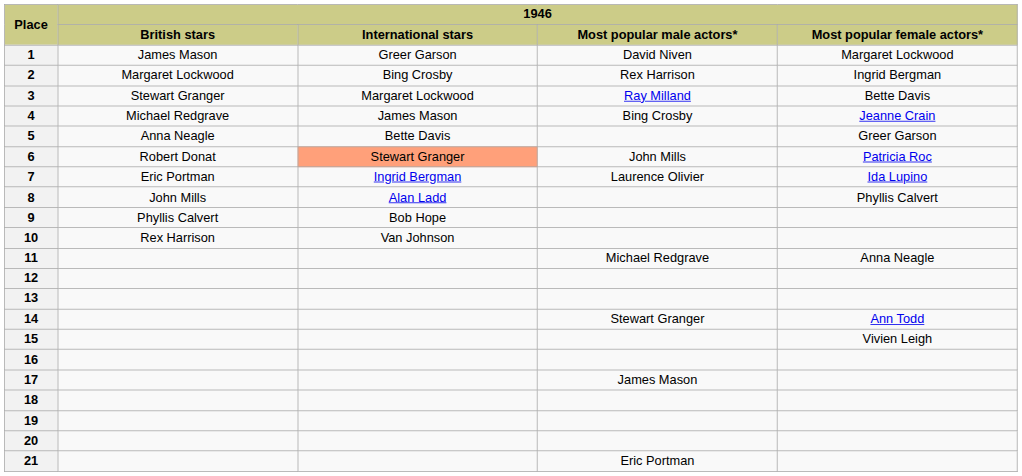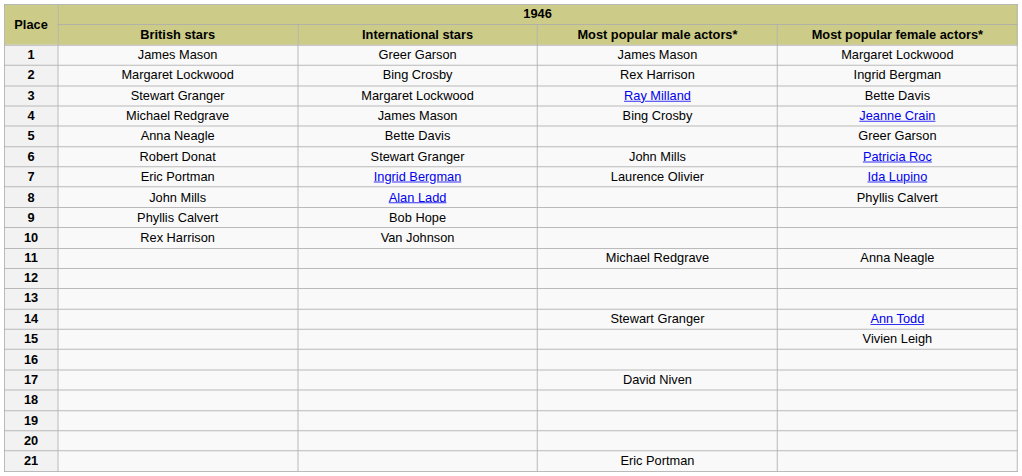1 | 1946 / Most popular male actors*: David Niven -> James Mason
6 | 1946 / International stars: lightsalmon background -> no background
17 | 1946 / Most popular male actors*: James Mason -> David Niven
